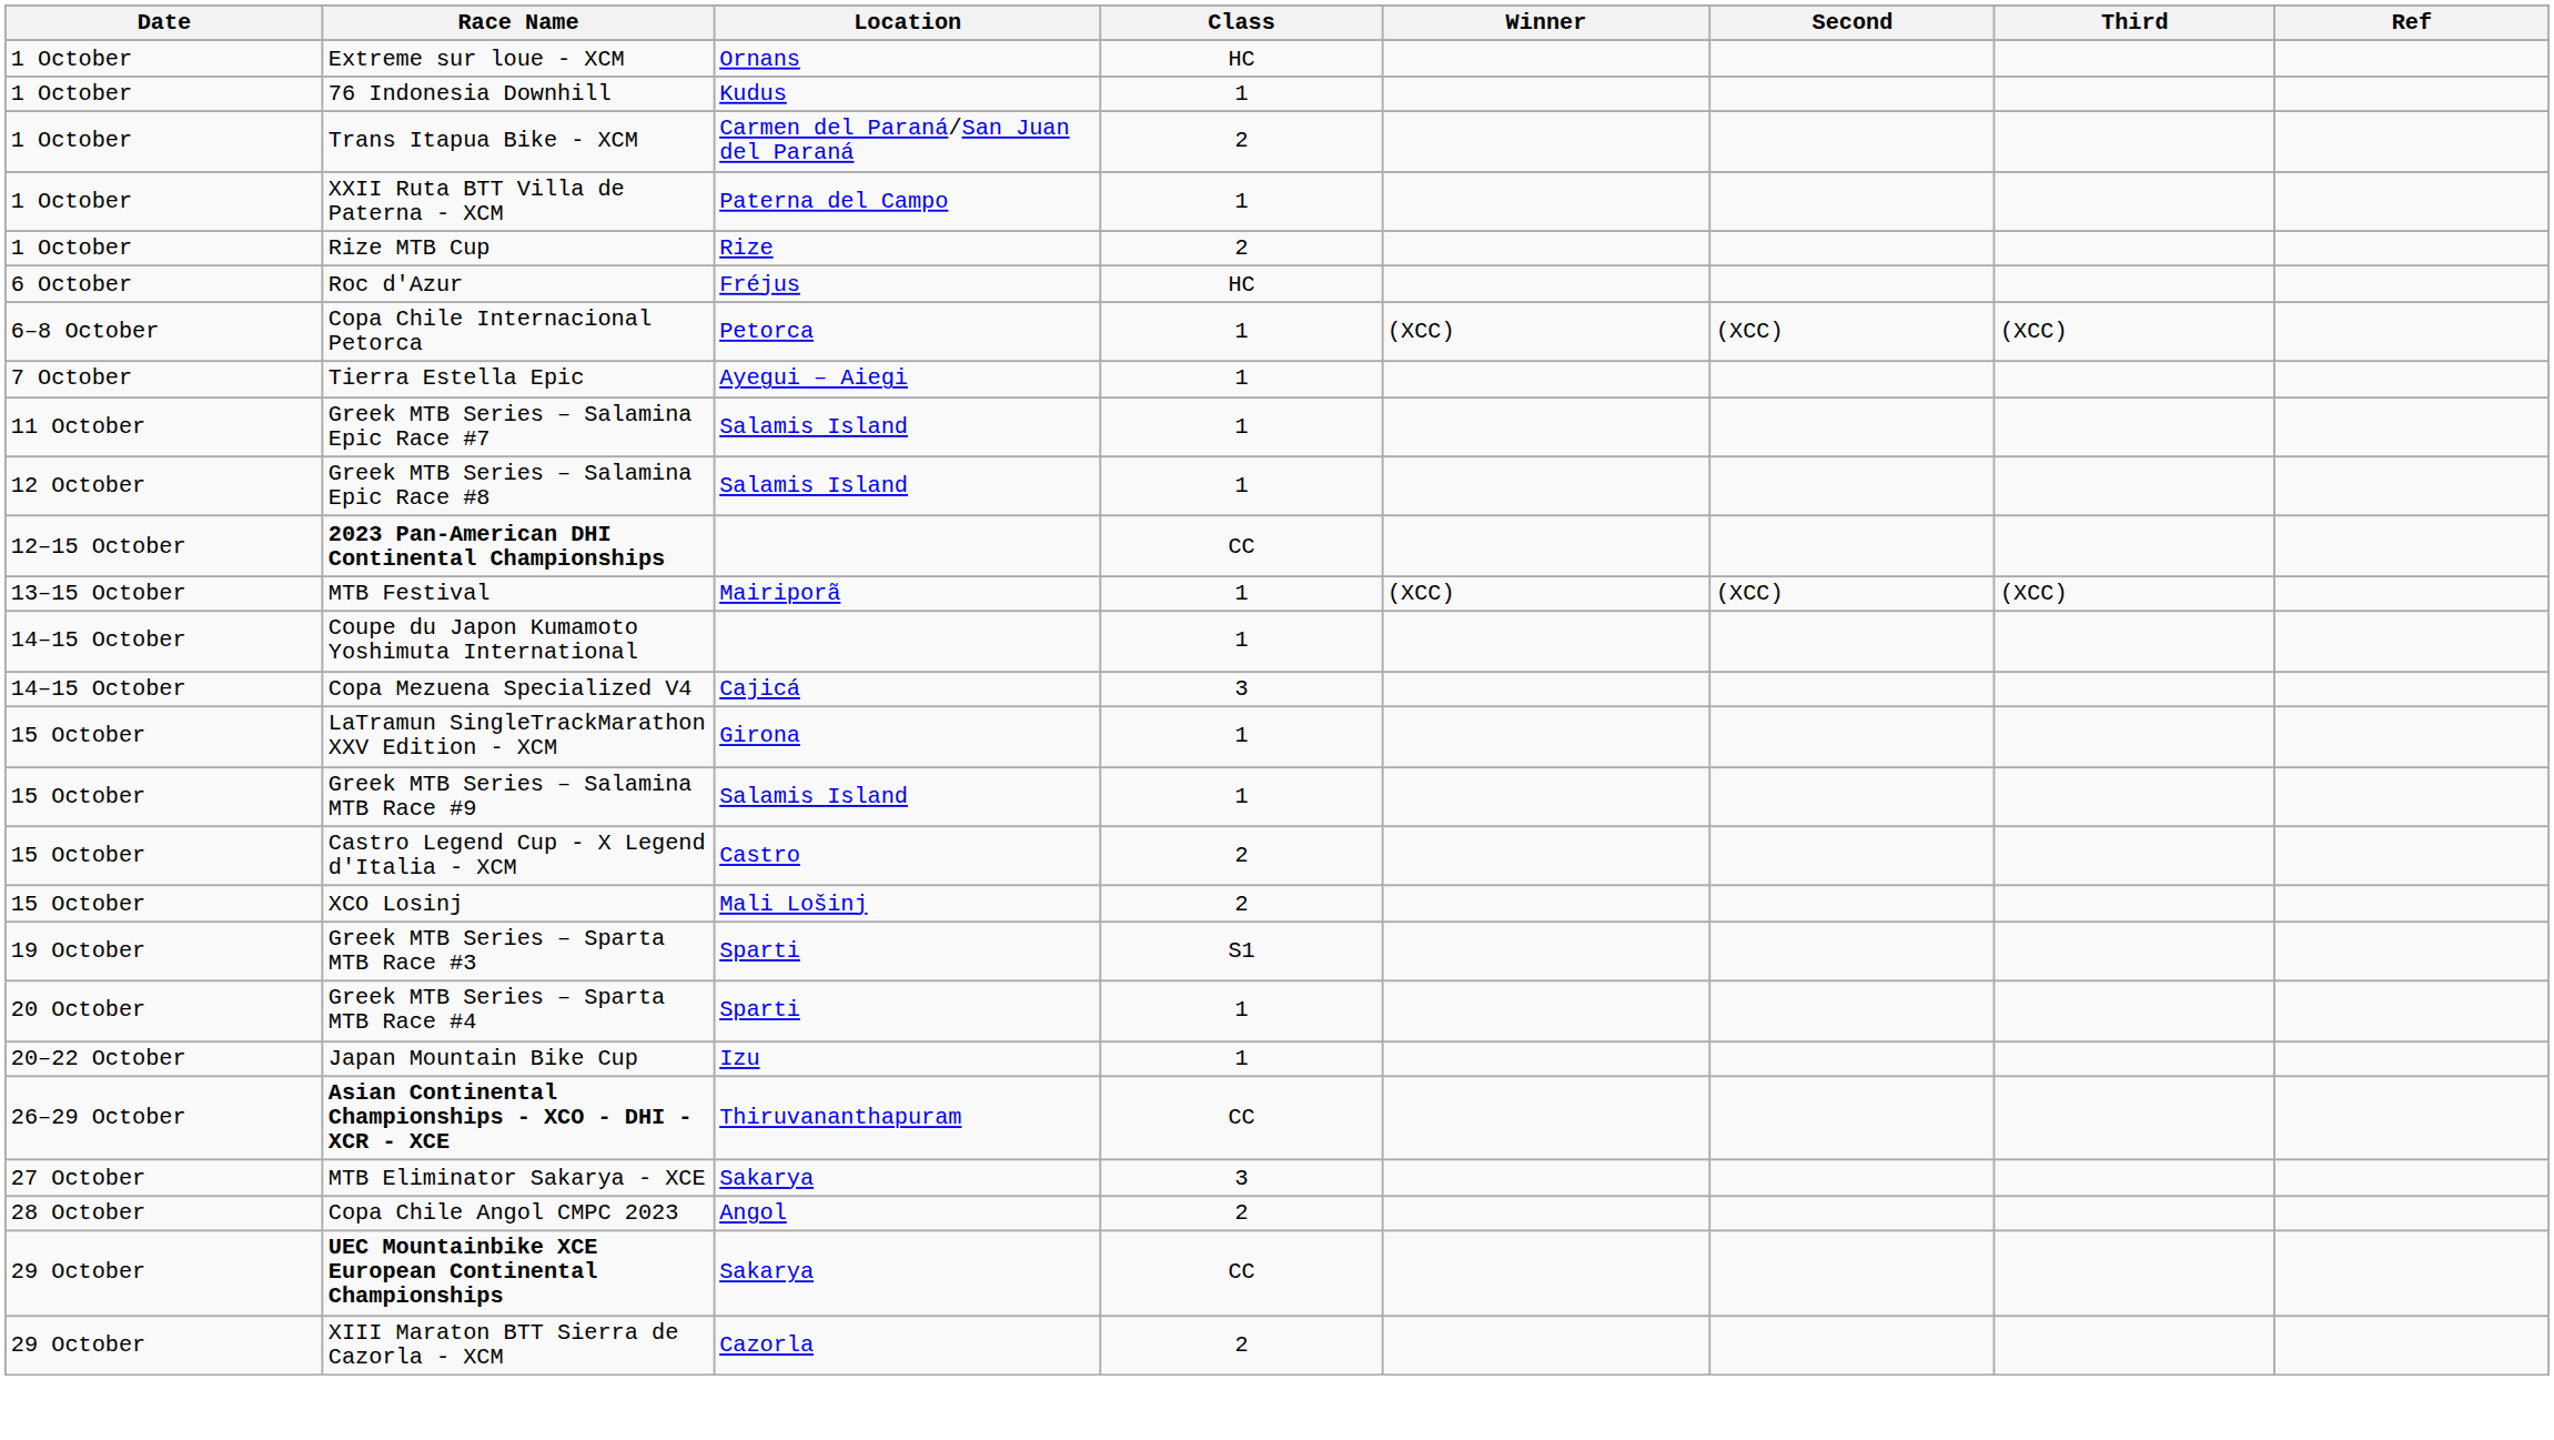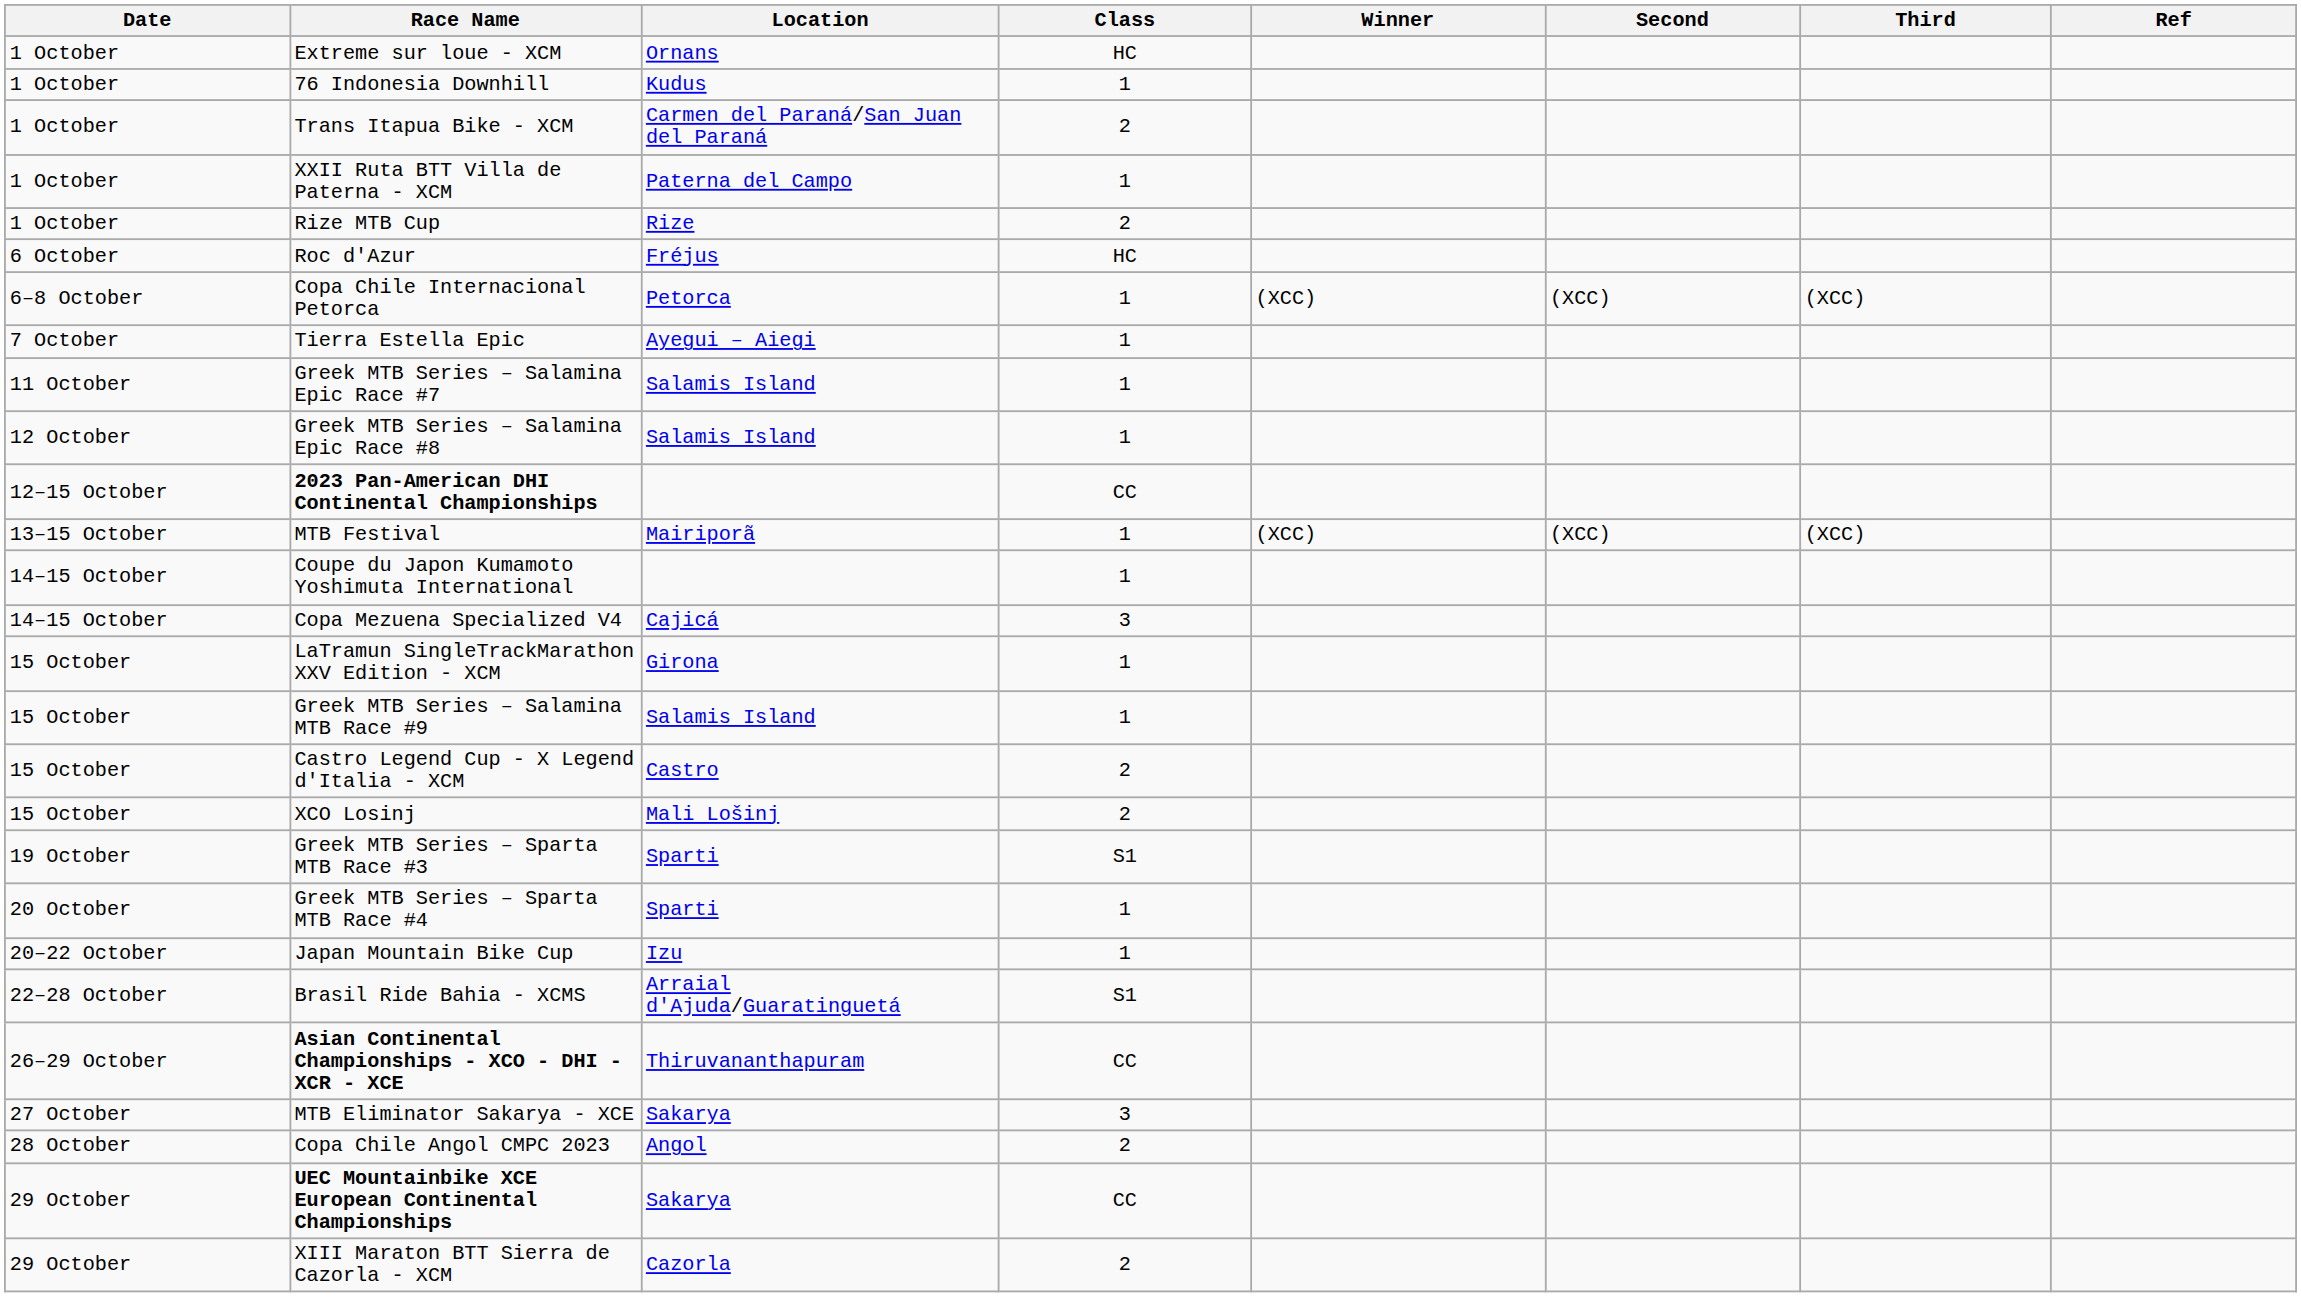+ row: 22–28 October | Brasil Ride Bahia - XCMS | Arraial d'Ajuda/Guaratinguetá | S1
